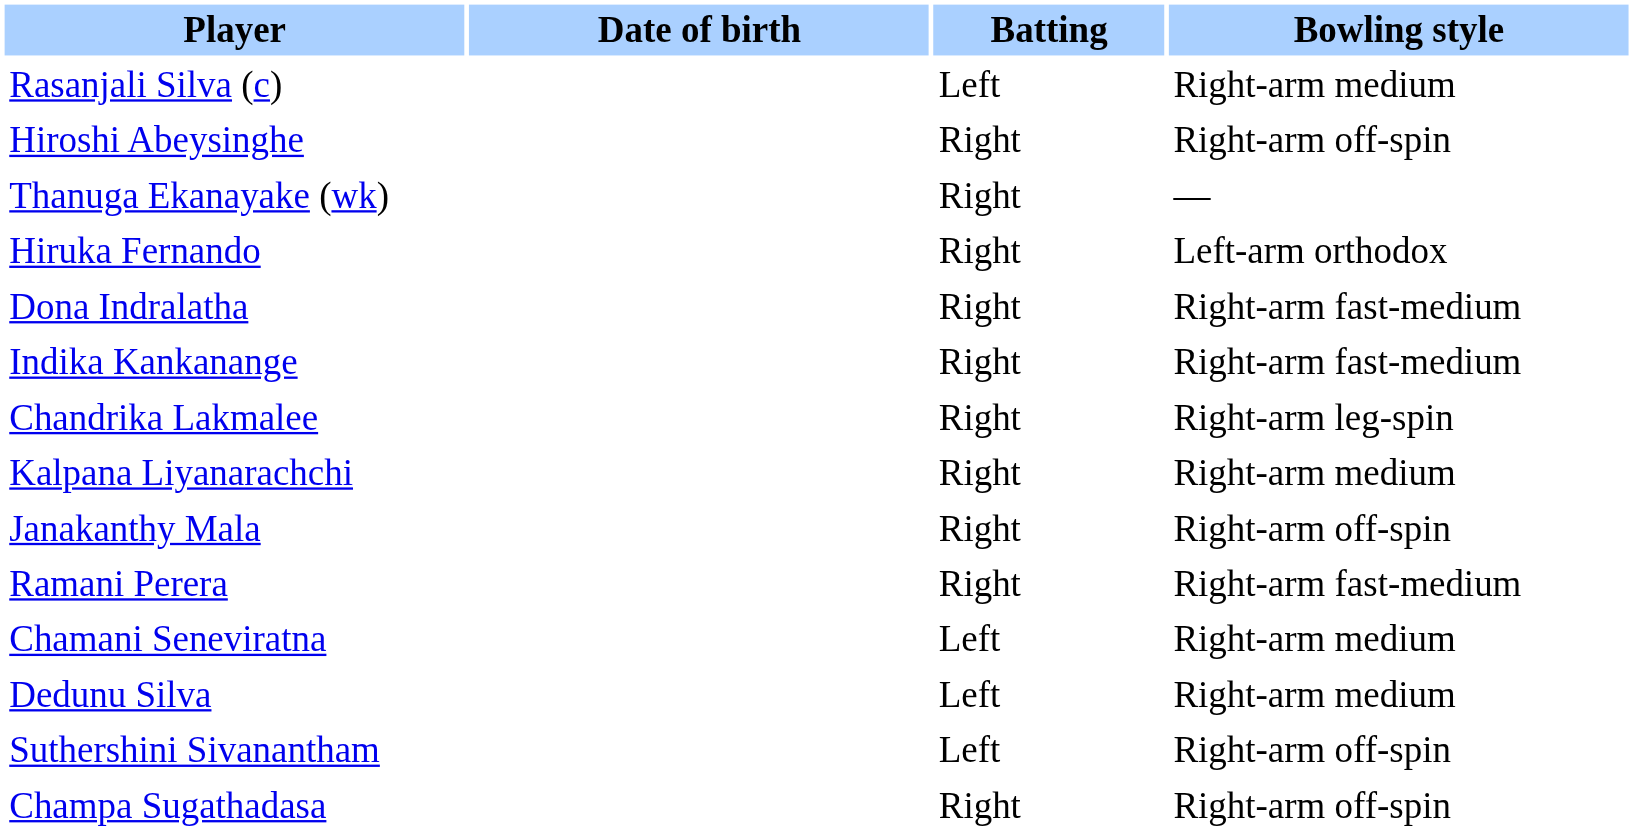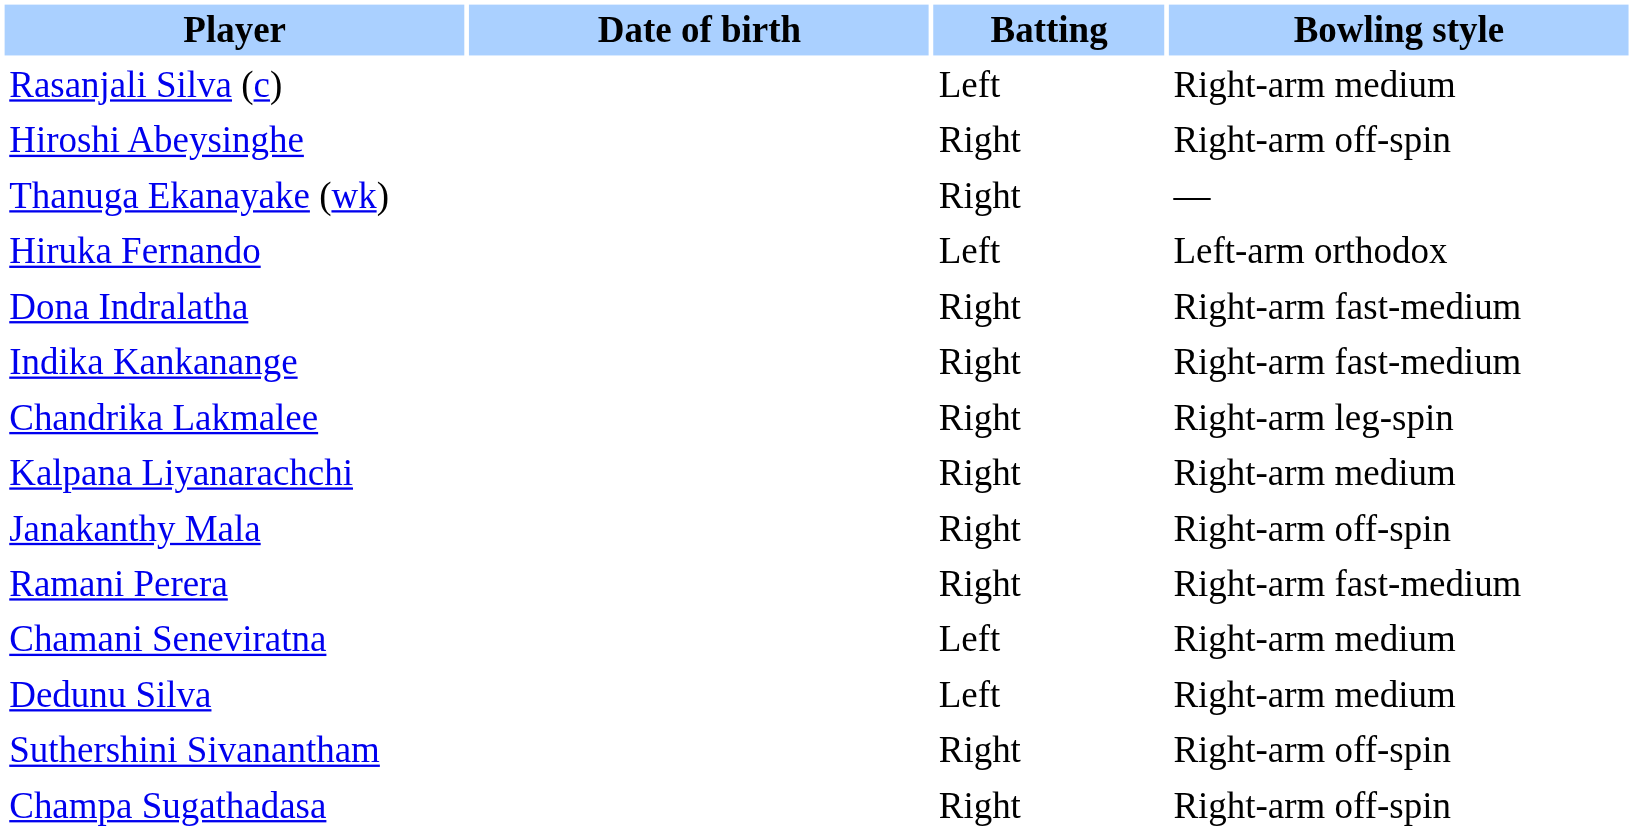Hiruka Fernando | Batting: Right -> Left
Suthershini Sivanantham | Batting: Left -> Right
